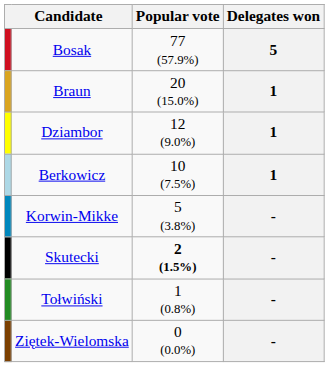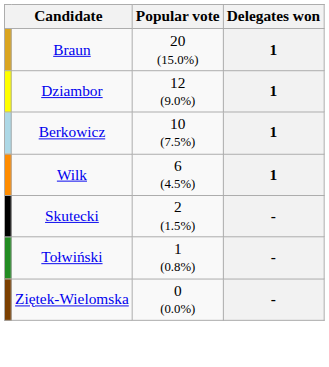- row: Bosak | 77 (57.9%) | 5
+ row: Wilk | 6 (4.5%) | 1
- row: Korwin-Mikke | 5 (3.8%) | -
Skutecki | Popular vote: bold -> normal
